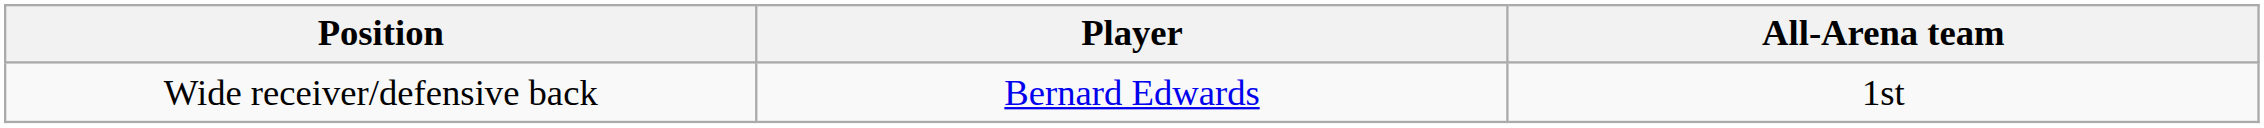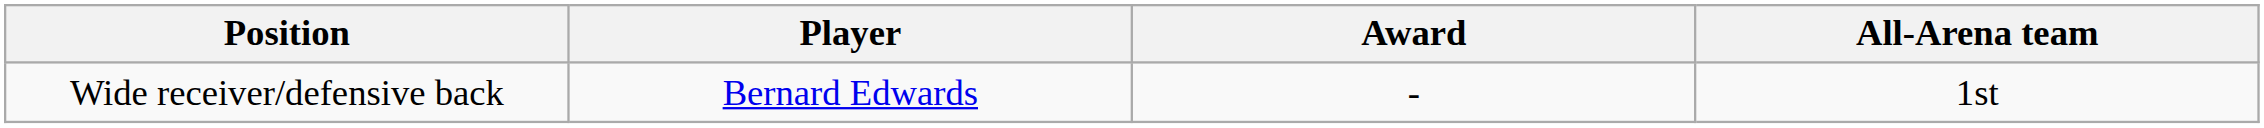+ column: Award | -
